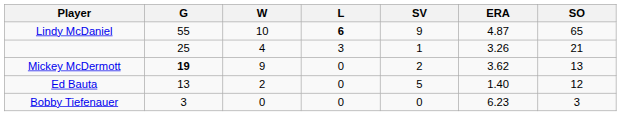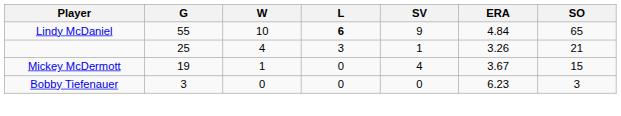Lindy McDaniel | ERA: 4.87 -> 4.84
Mickey McDermott | G: bold -> normal
Mickey McDermott | W: 9 -> 1
Mickey McDermott | SV: 2 -> 4
Mickey McDermott | ERA: 3.62 -> 3.67
Mickey McDermott | SO: 13 -> 15
- row: Ed Bauta | 13 | 2 | 0 | 5 | 1.40 | 12
